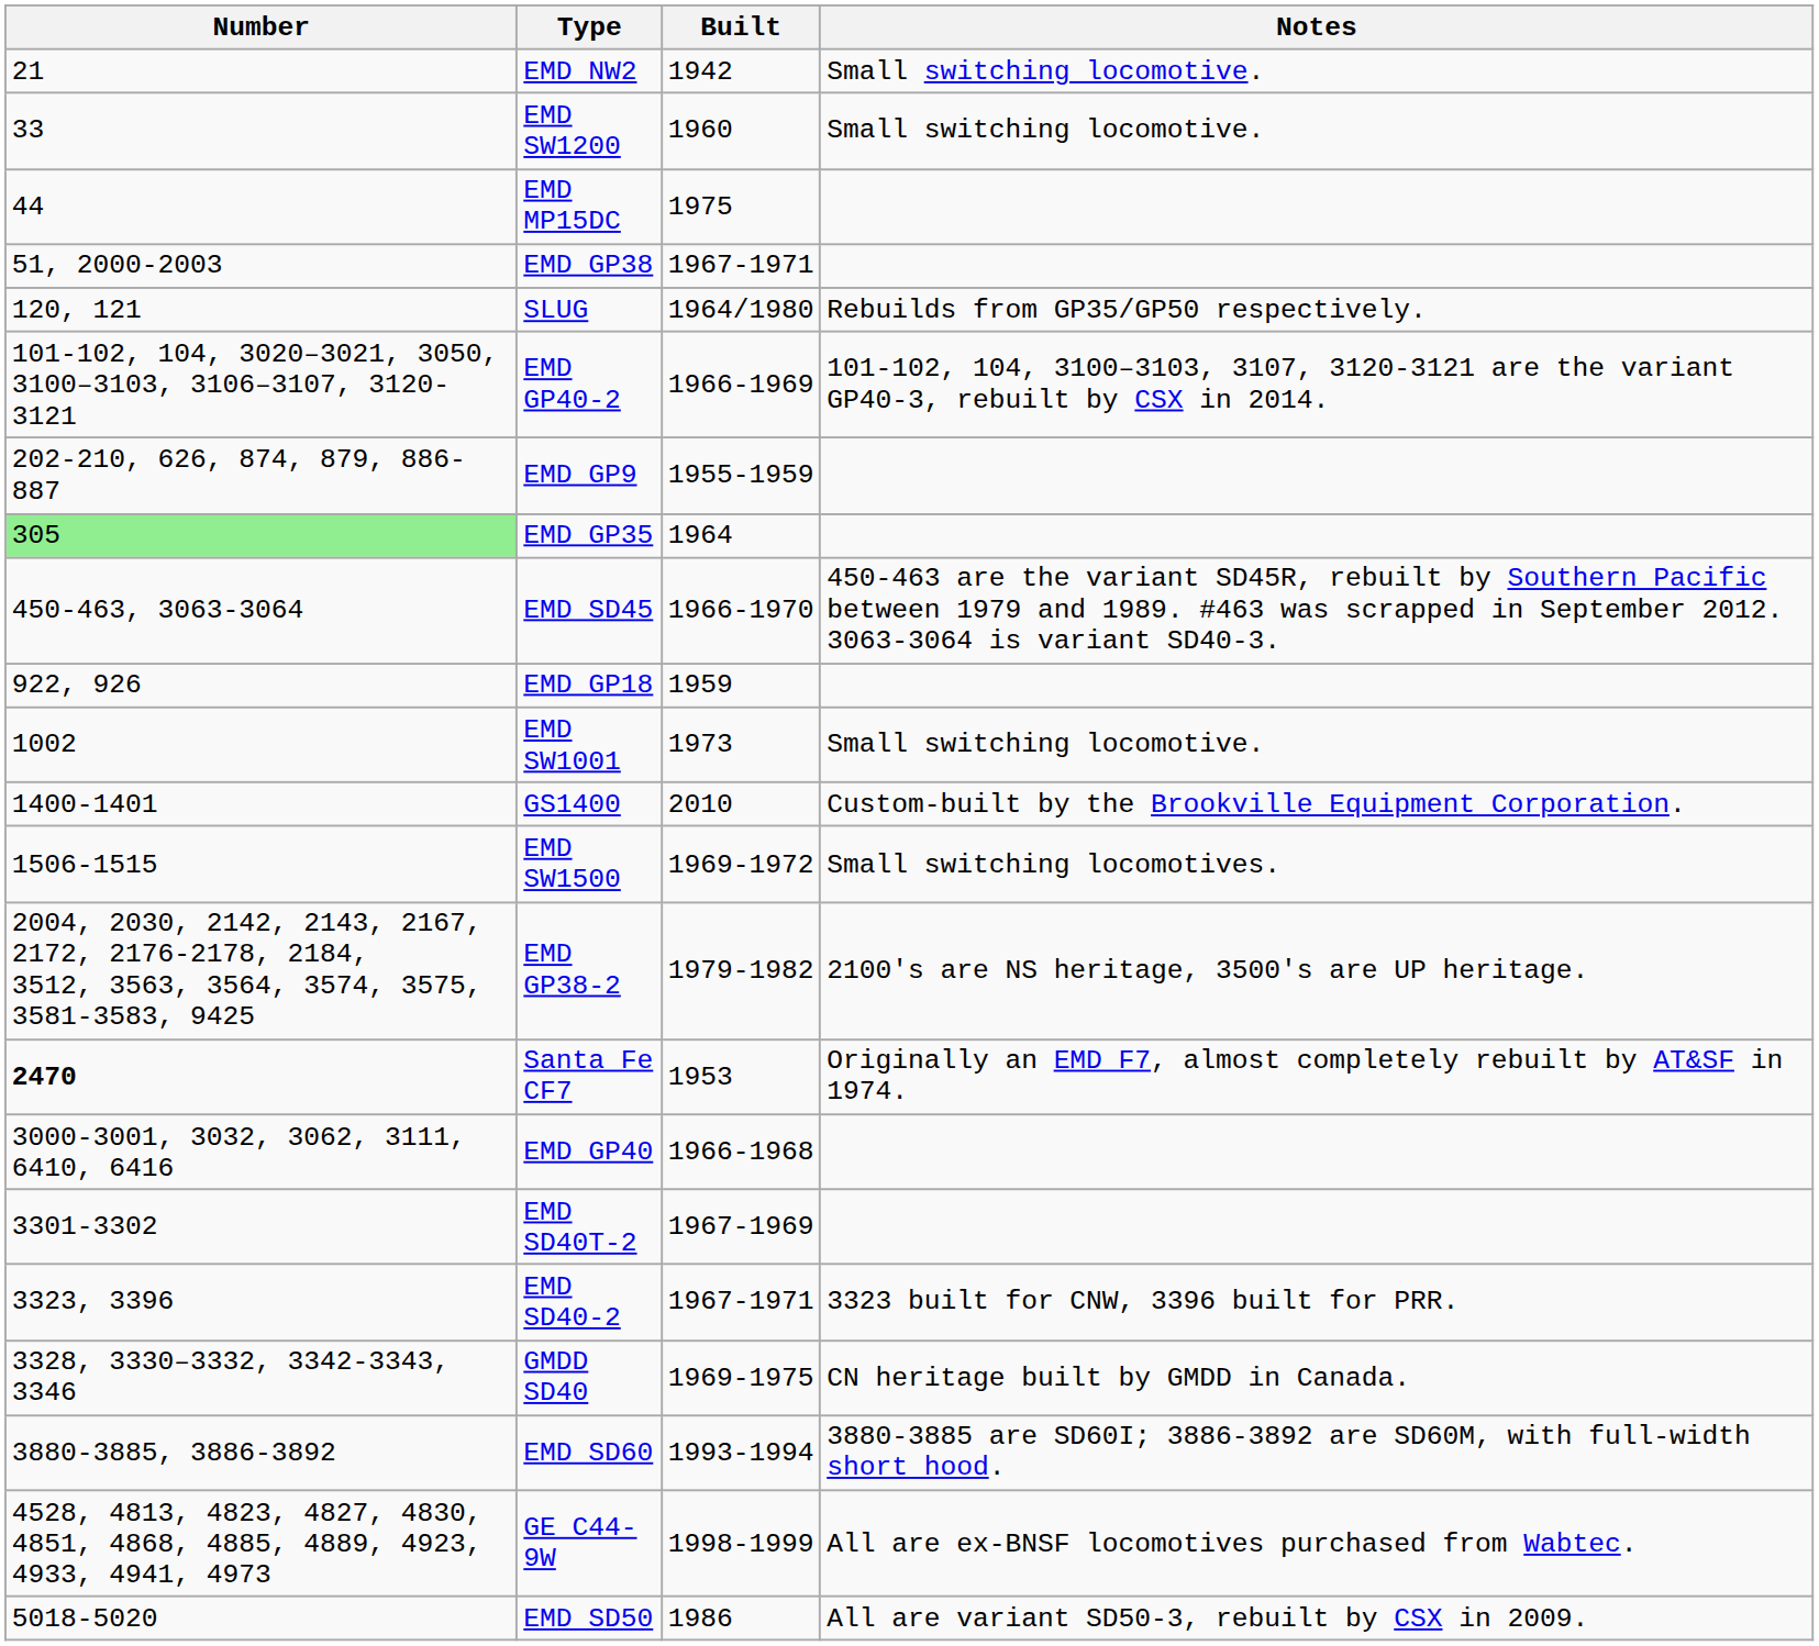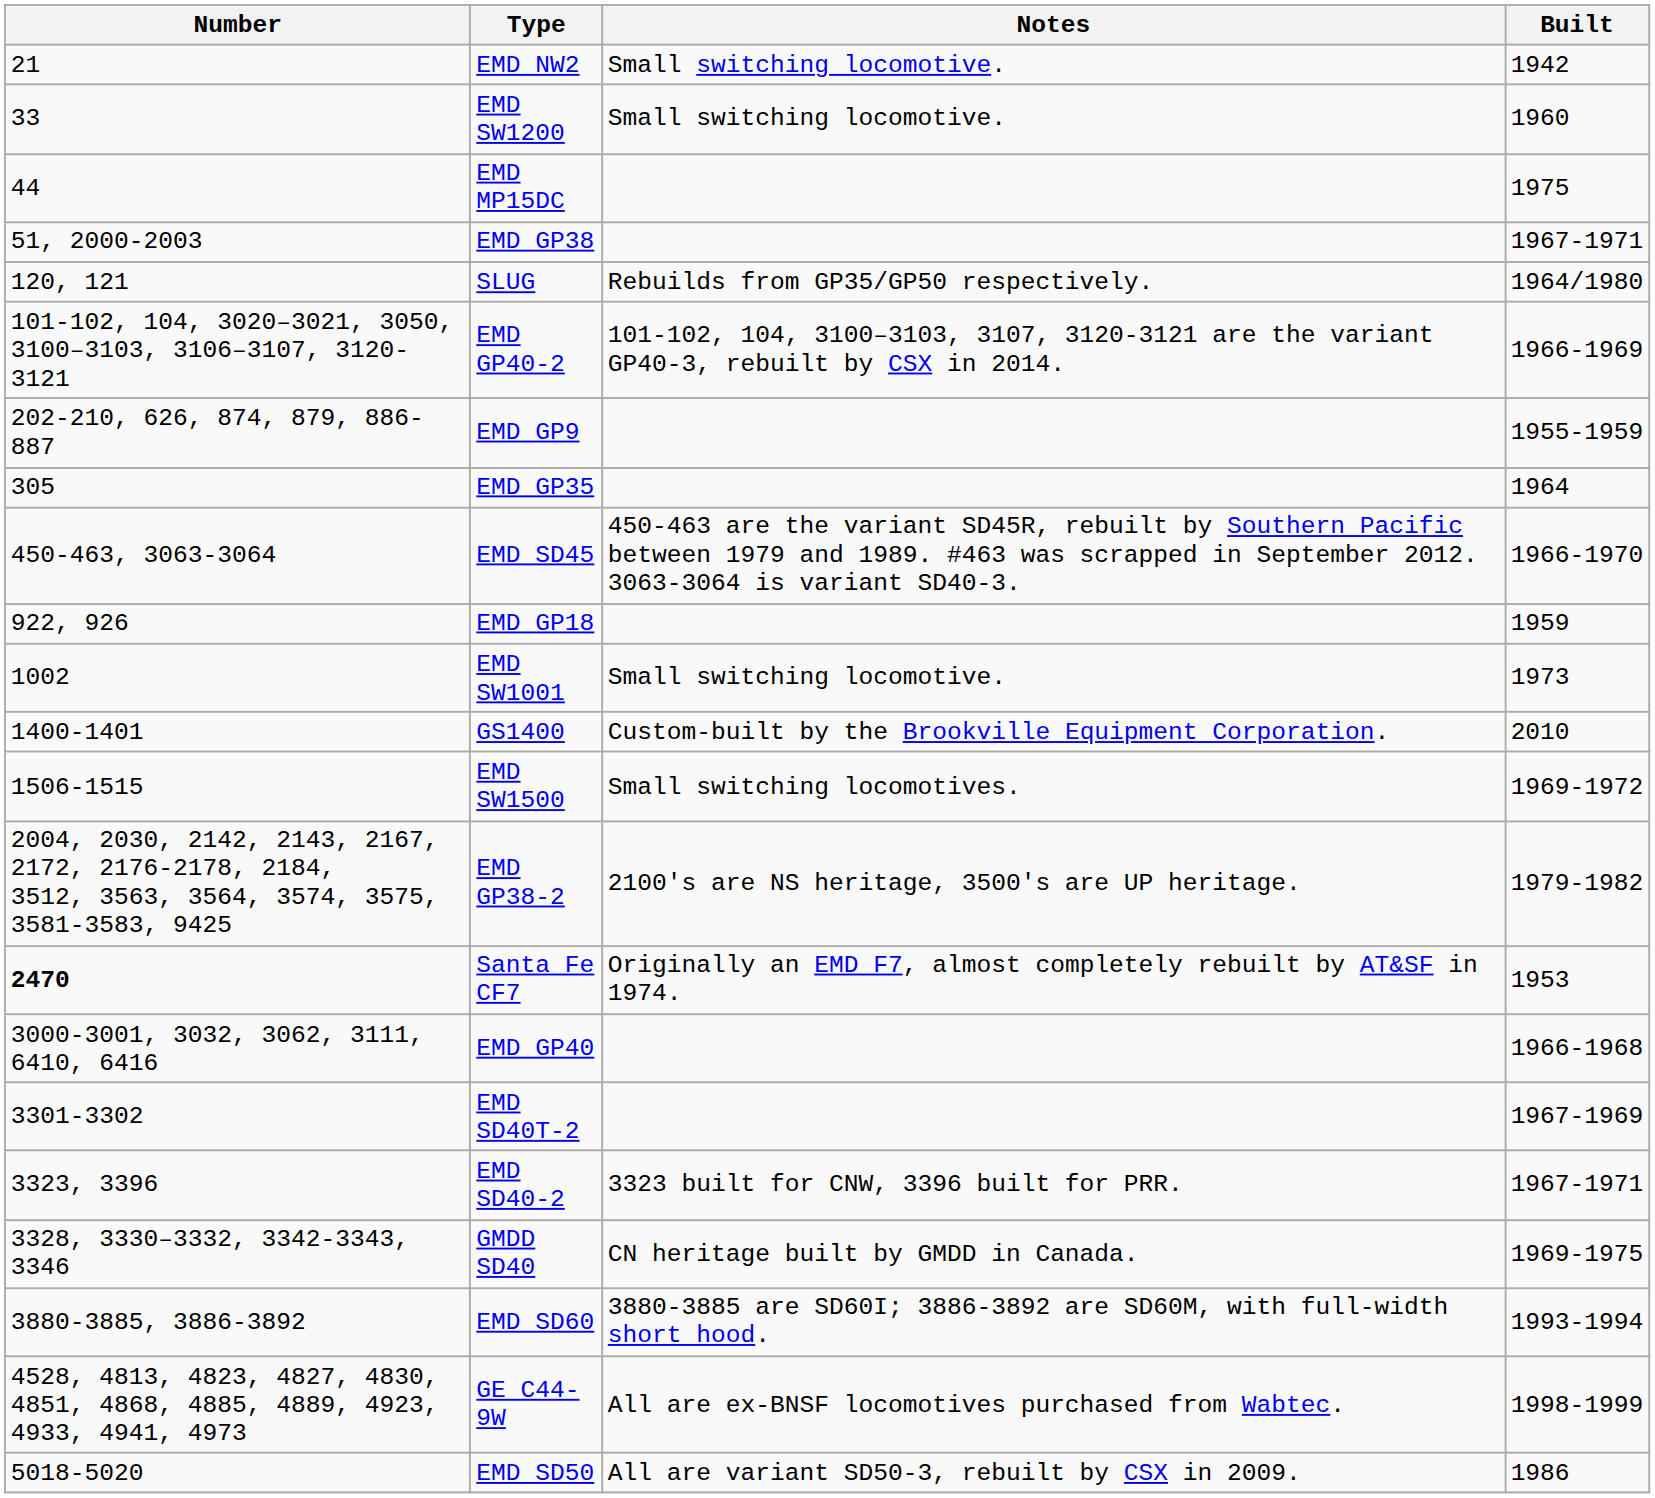columns swapped: Built <-> Notes
EMD GP35 | Number: lightgreen background -> no background
